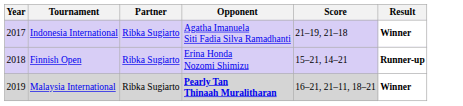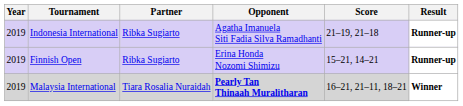Indonesia International | Year: 2017 -> 2019
Indonesia International | Result: Winner -> Runner-up
Finnish Open | Year: 2018 -> 2019
Malaysia International | Partner: Ribka Sugiarto -> Tiara Rosalia Nuraidah
